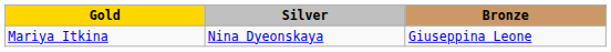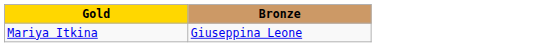- column: Silver | Nina Dyeonskaya
